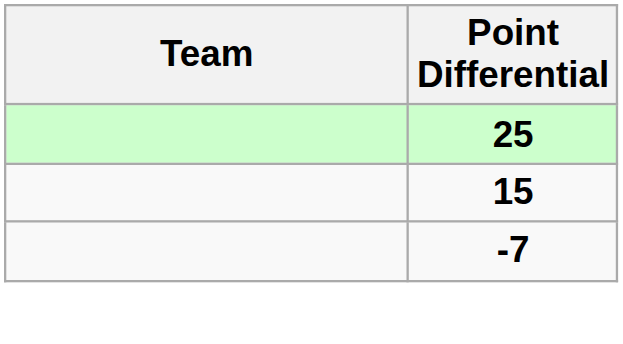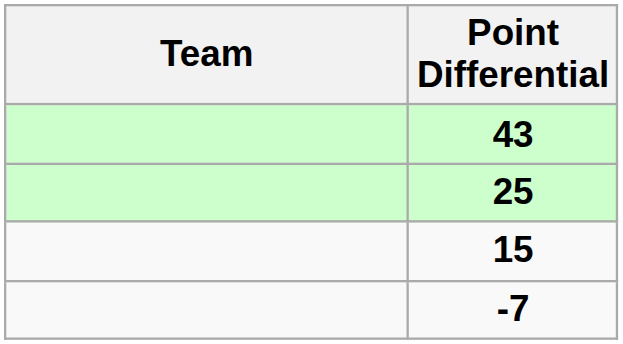+ row: 43
